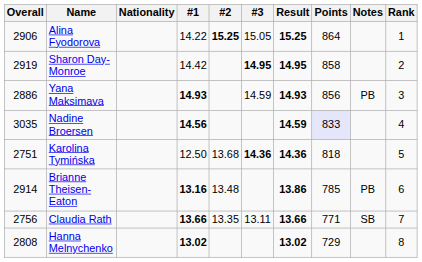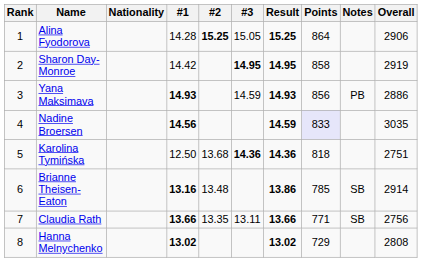columns swapped: Rank <-> Overall
Alina Fyodorova | #1: 14.22 -> 14.28
Brianne Theisen-Eaton | Notes: PB -> SB
